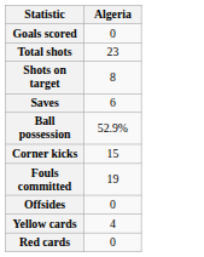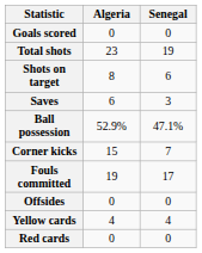+ column: Senegal | 0 | 19 | 6 | 3 | 47.1% | 7 | 17 | 0 | 4 | 0
